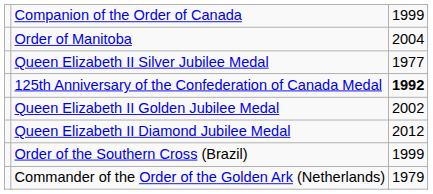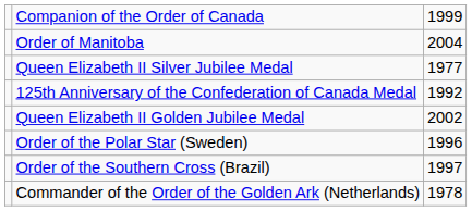125th Anniversary of the Confederation of Canada Medal | column 3: bold -> normal
- row: Queen Elizabeth II Diamond Jubilee Medal | 2012
+ row: Order of the Polar Star (Sweden) | 1996
Order of the Southern Cross (Brazil) | column 3: 1999 -> 1997
Commander of the Order of the Golden Ark (Netherlands) | column 3: 1979 -> 1978
